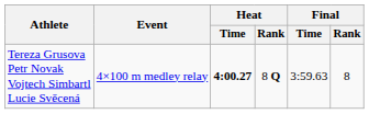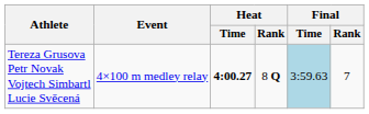Tereza Grusova Petr Novak Vojtech Simbartl Lucie Svěcená | Final / Time: no background -> lightblue background
Tereza Grusova Petr Novak Vojtech Simbartl Lucie Svěcená | Final / Rank: 8 -> 7
